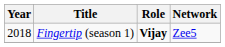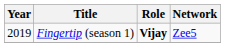Fingertip (season 1) | Year: 2018 -> 2019
